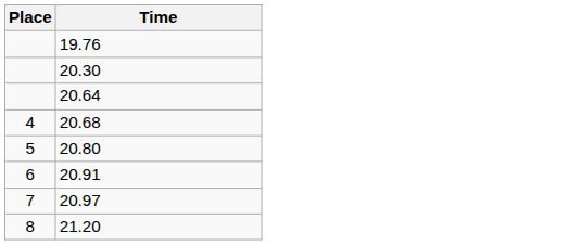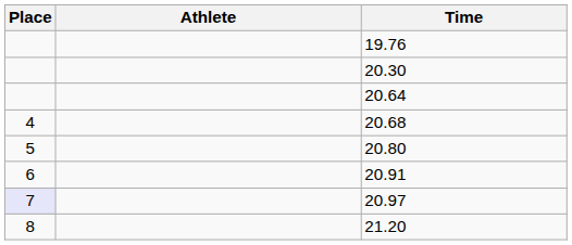+ column: Athlete
20.97 | Place: no background -> lavender background
